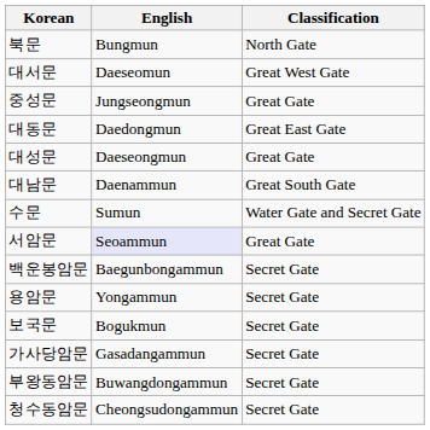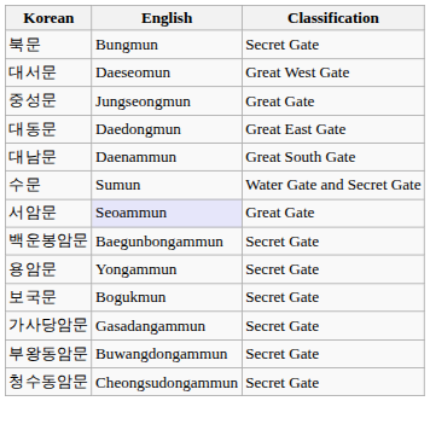북문 | Classification: North Gate -> Secret Gate
- row: 대성문 | Daeseongmun | Great Gate
